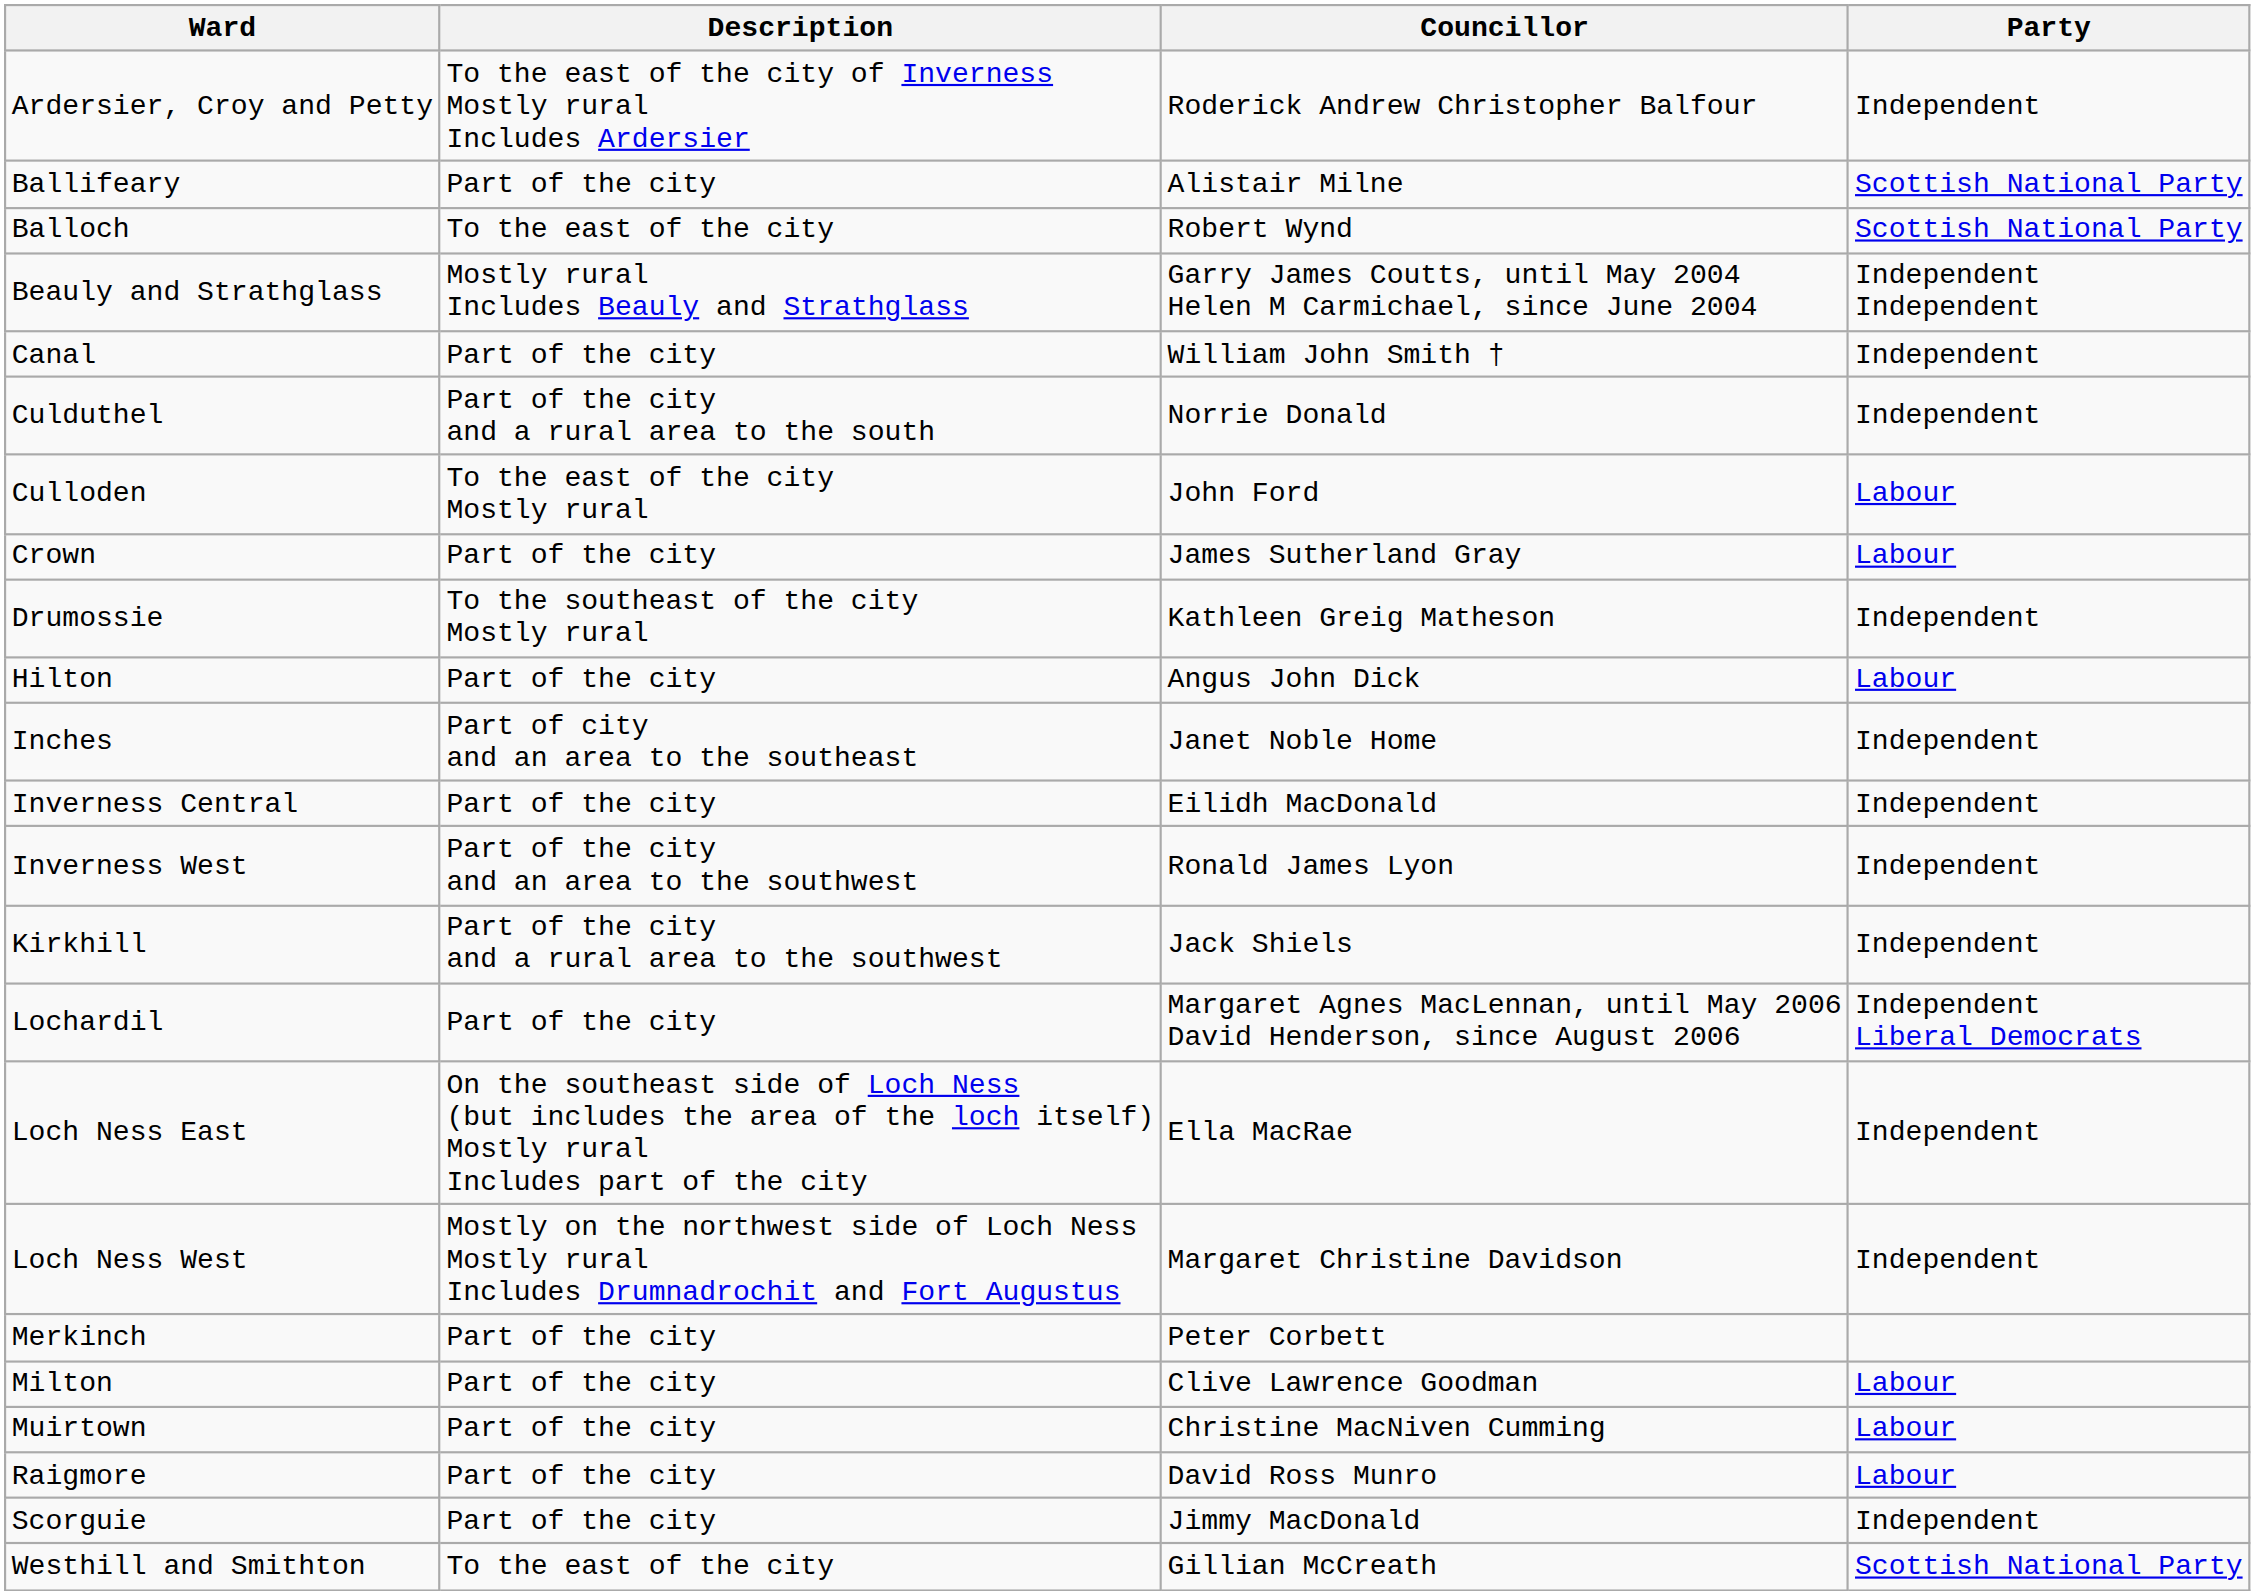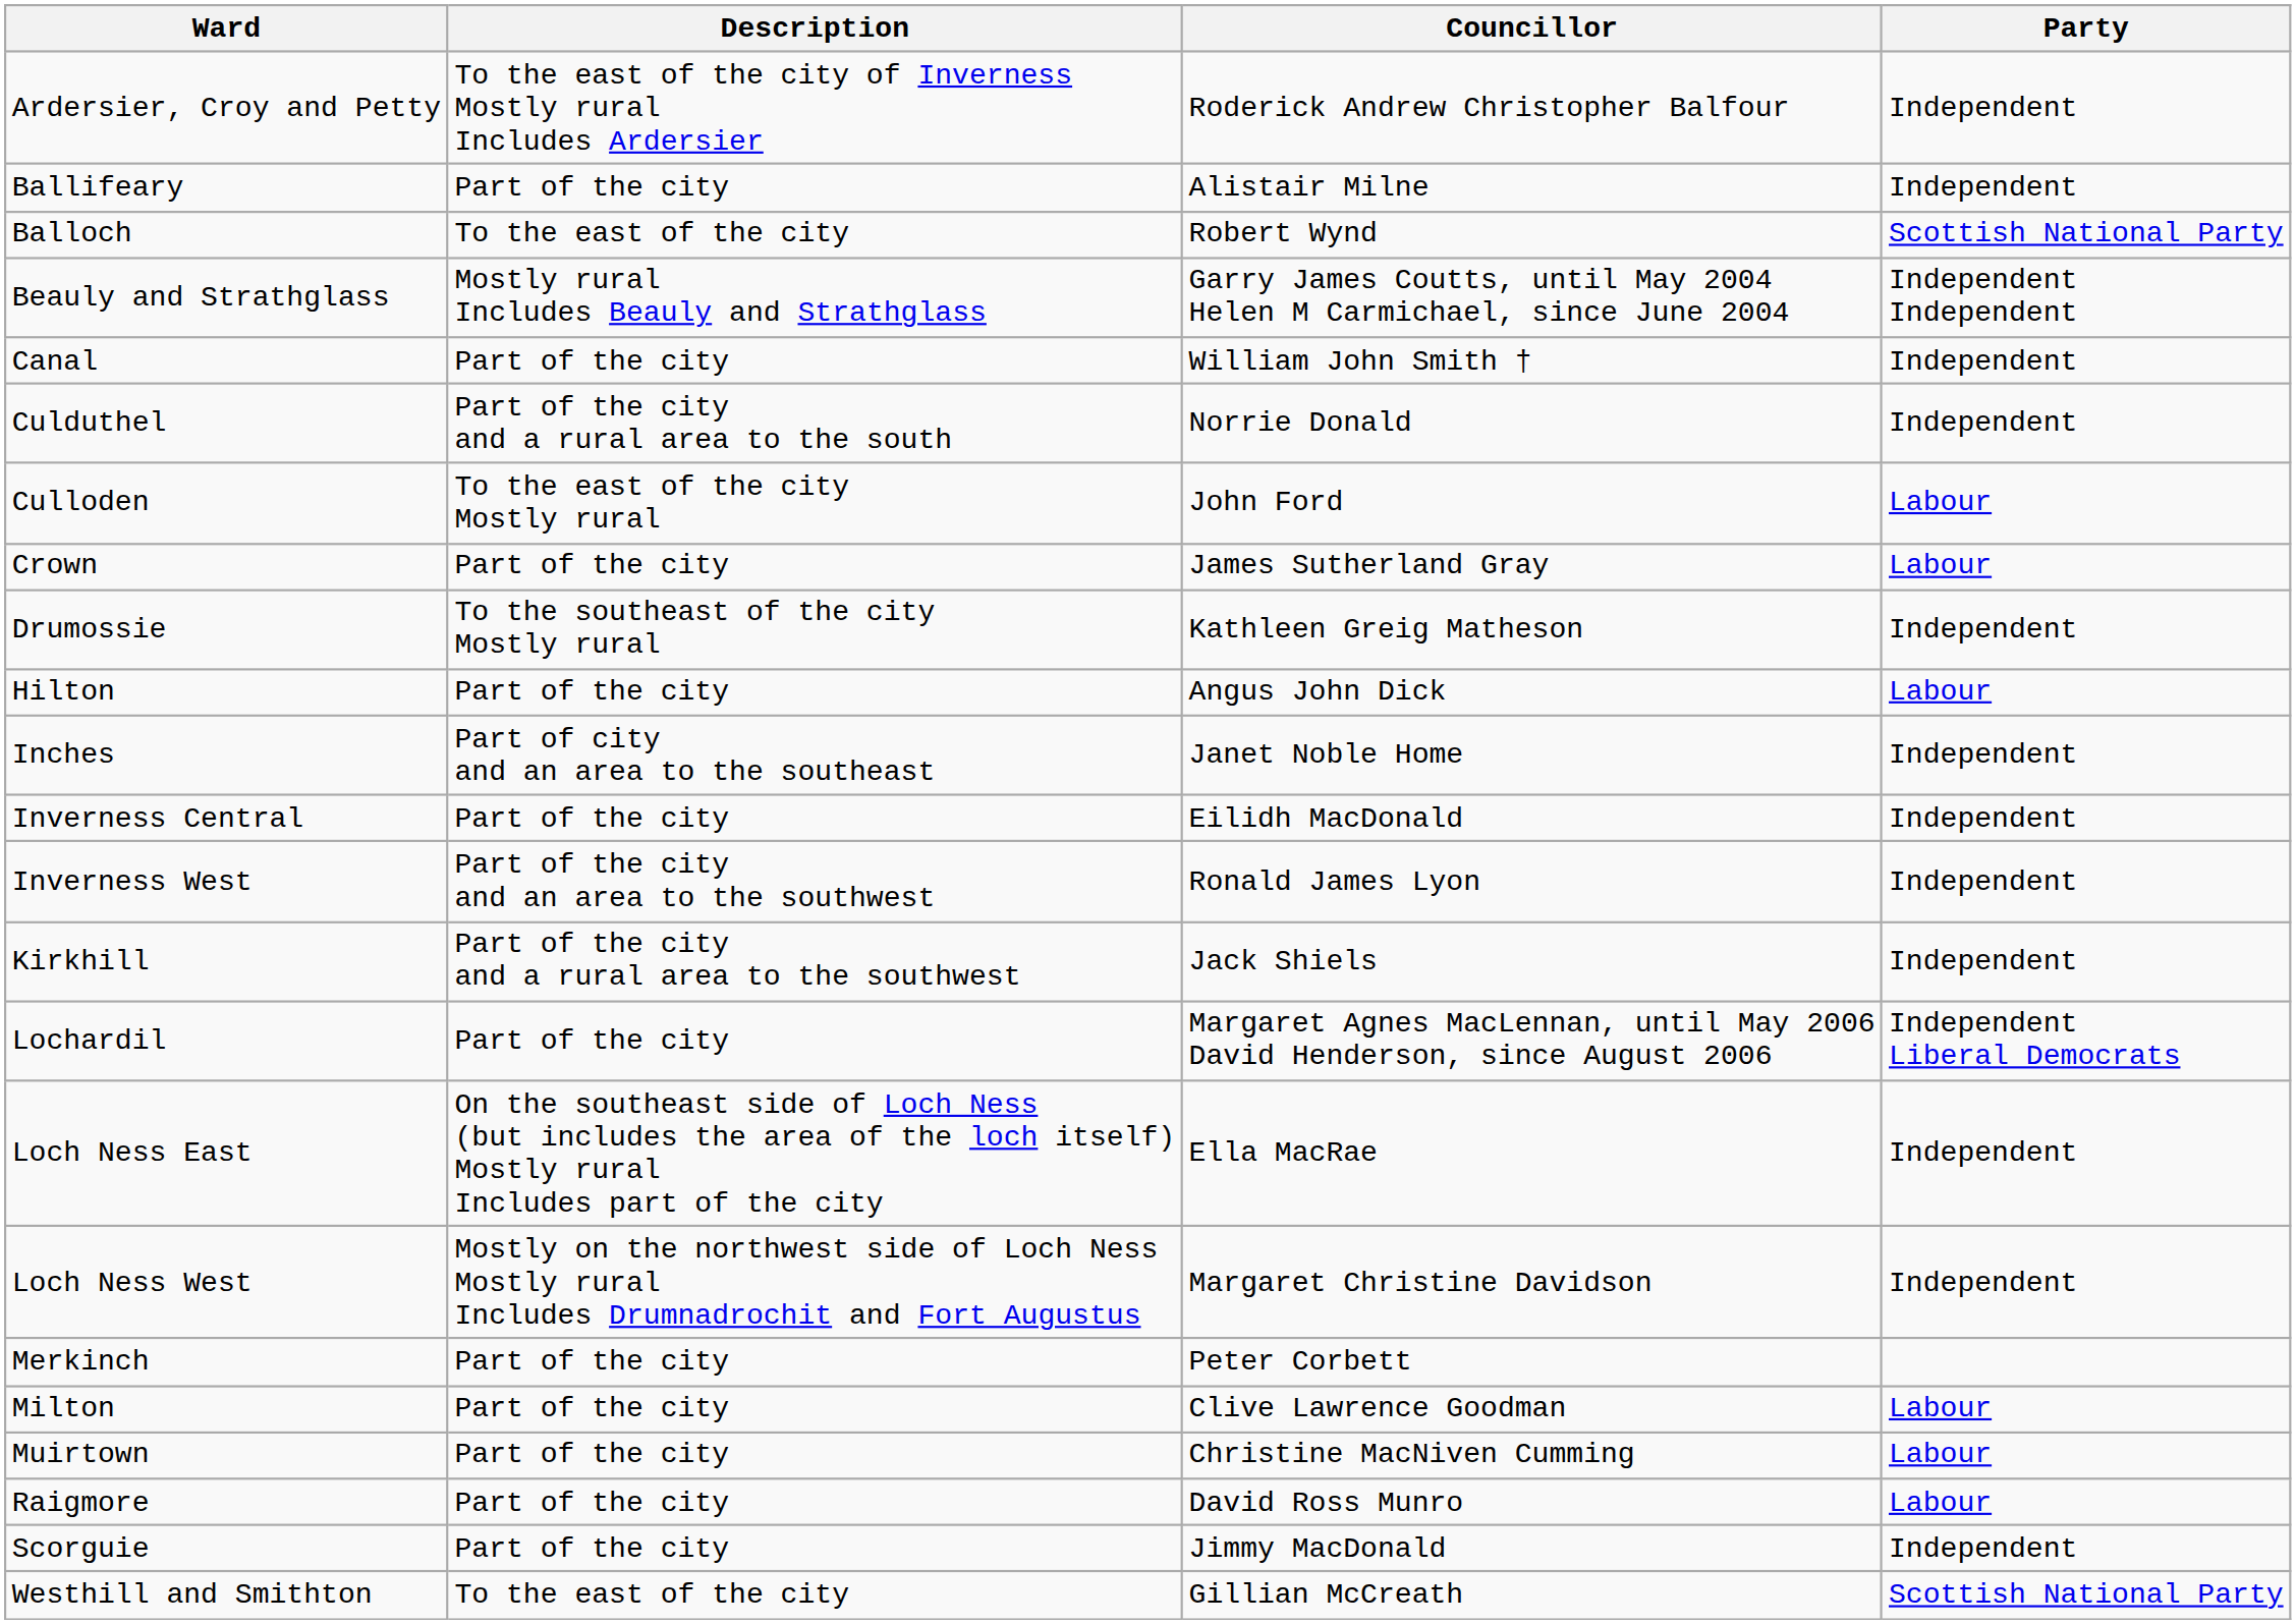Ballifeary | Party: Scottish National Party -> Independent
